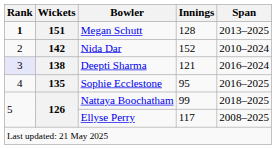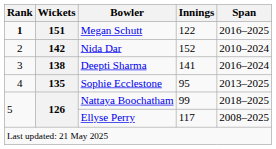Megan Schutt | Innings: 128 -> 122
Megan Schutt | Span: 2013–2025 -> 2016–2025
Deepti Sharma | Rank: lavender background -> no background
Deepti Sharma | Innings: 121 -> 141
Sophie Ecclestone | Span: 2016–2025 -> 2013–2025
